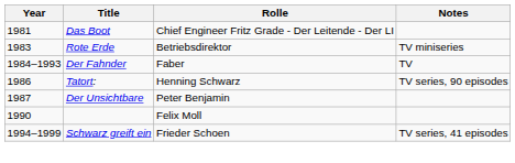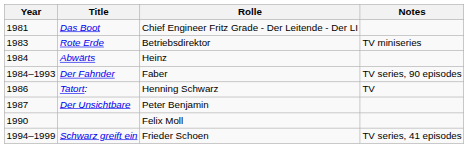+ row: 1984 | Abwärts | Heinz
Der Fahnder | Notes: TV -> TV series, 90 episodes
Tatort: | Notes: TV series, 90 episodes -> TV
